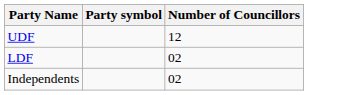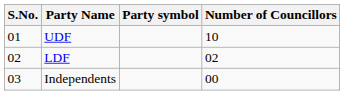+ column: S.No. | 01 | 02 | 03
UDF | Number of Councillors: 12 -> 10
Independents | Number of Councillors: 02 -> 00
